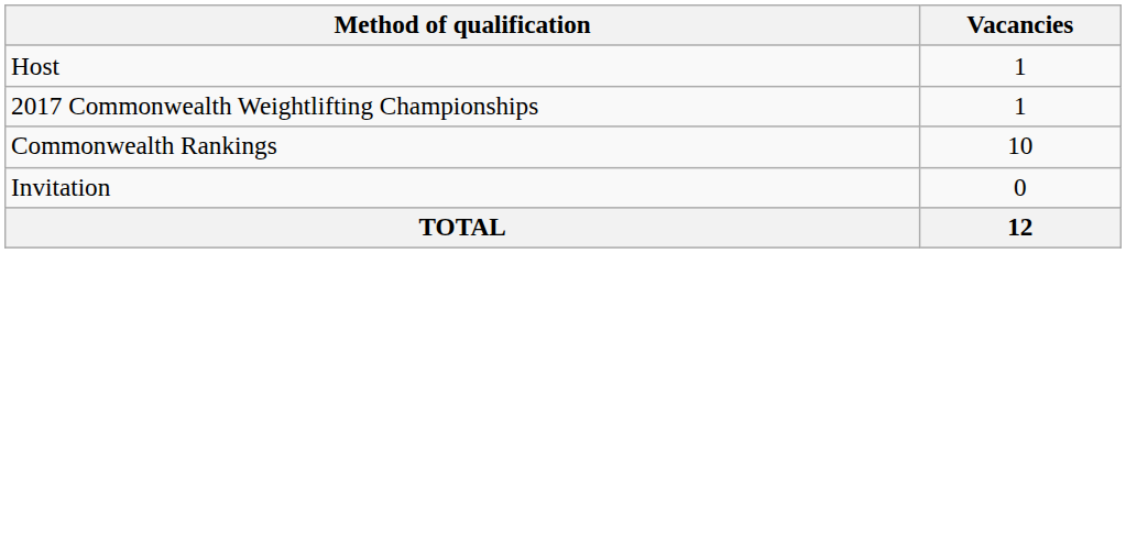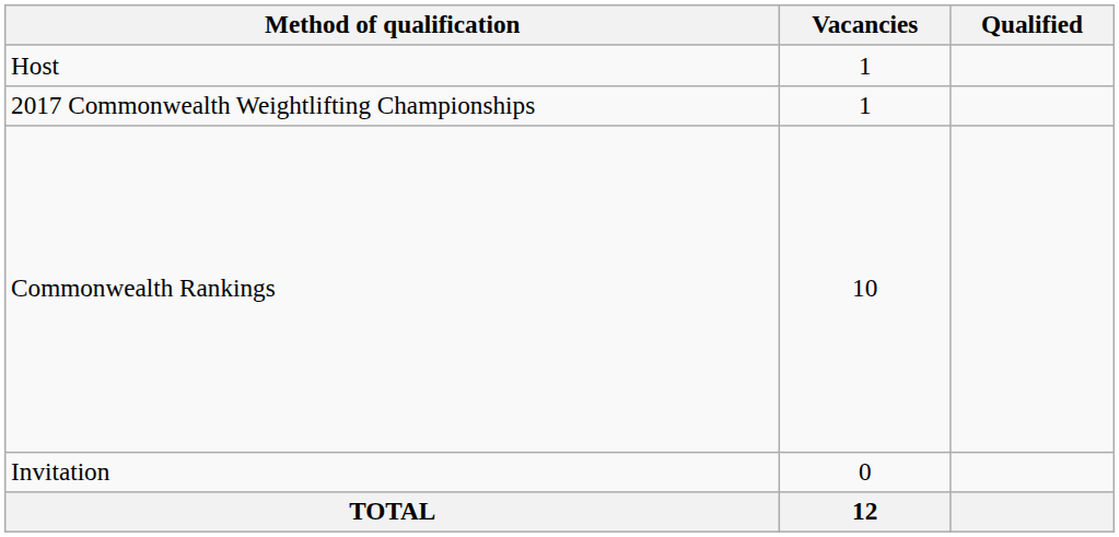+ column: Qualified
